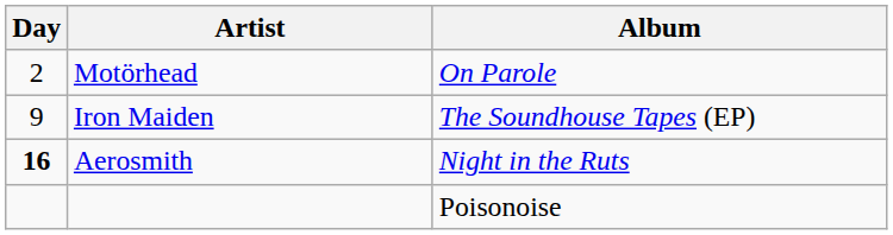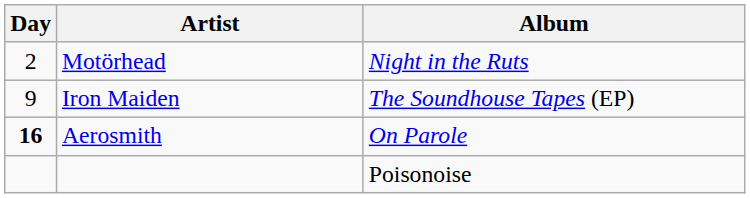Motörhead | Album: On Parole -> Night in the Ruts
Aerosmith | Album: Night in the Ruts -> On Parole
